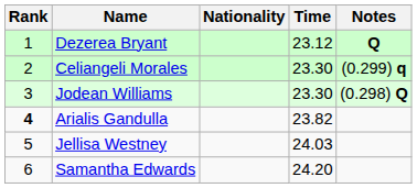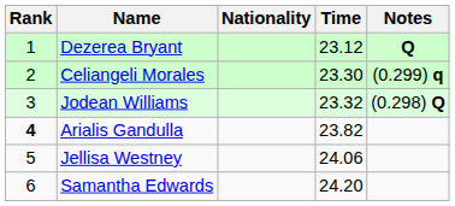Jodean Williams | Time: 23.30 -> 23.32
Jellisa Westney | Time: 24.03 -> 24.06
